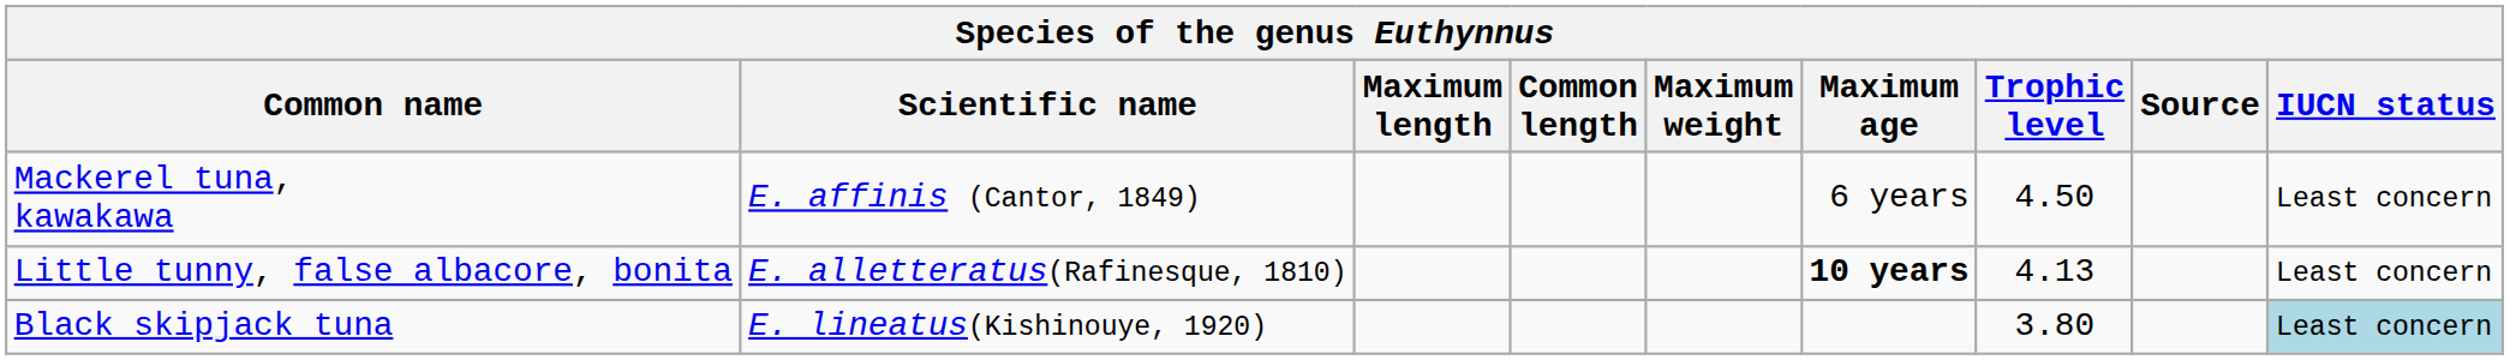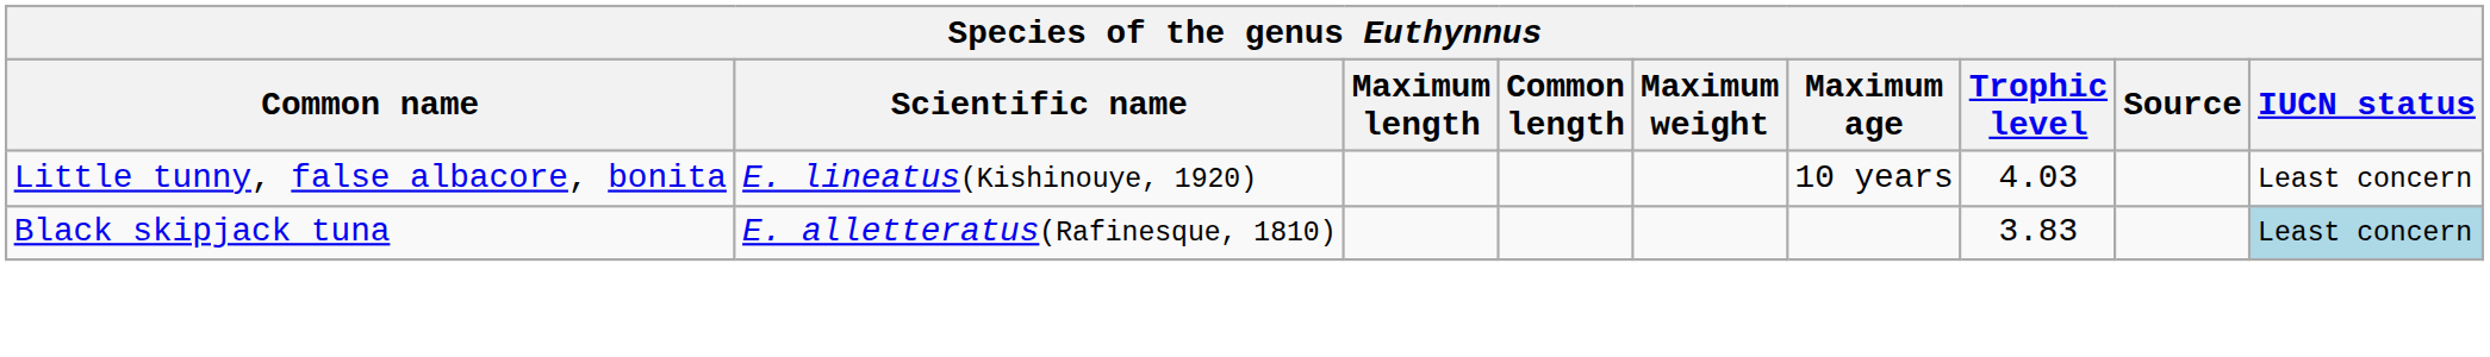- row: Mackerel tuna, kawakawa | E. affinis (Cantor, 1849) | 6 years | 4.50 | Least concern
Little tunny, false albacore, bonita | Scientific name: E. alletteratus(Rafinesque, 1810) -> E. lineatus(Kishinouye, 1920)
Little tunny, false albacore, bonita | Maximum age: bold -> normal
Little tunny, false albacore, bonita | Trophic level: 4.13 -> 4.03
Black skipjack tuna | Scientific name: E. lineatus(Kishinouye, 1920) -> E. alletteratus(Rafinesque, 1810)
Black skipjack tuna | Trophic level: 3.80 -> 3.83
